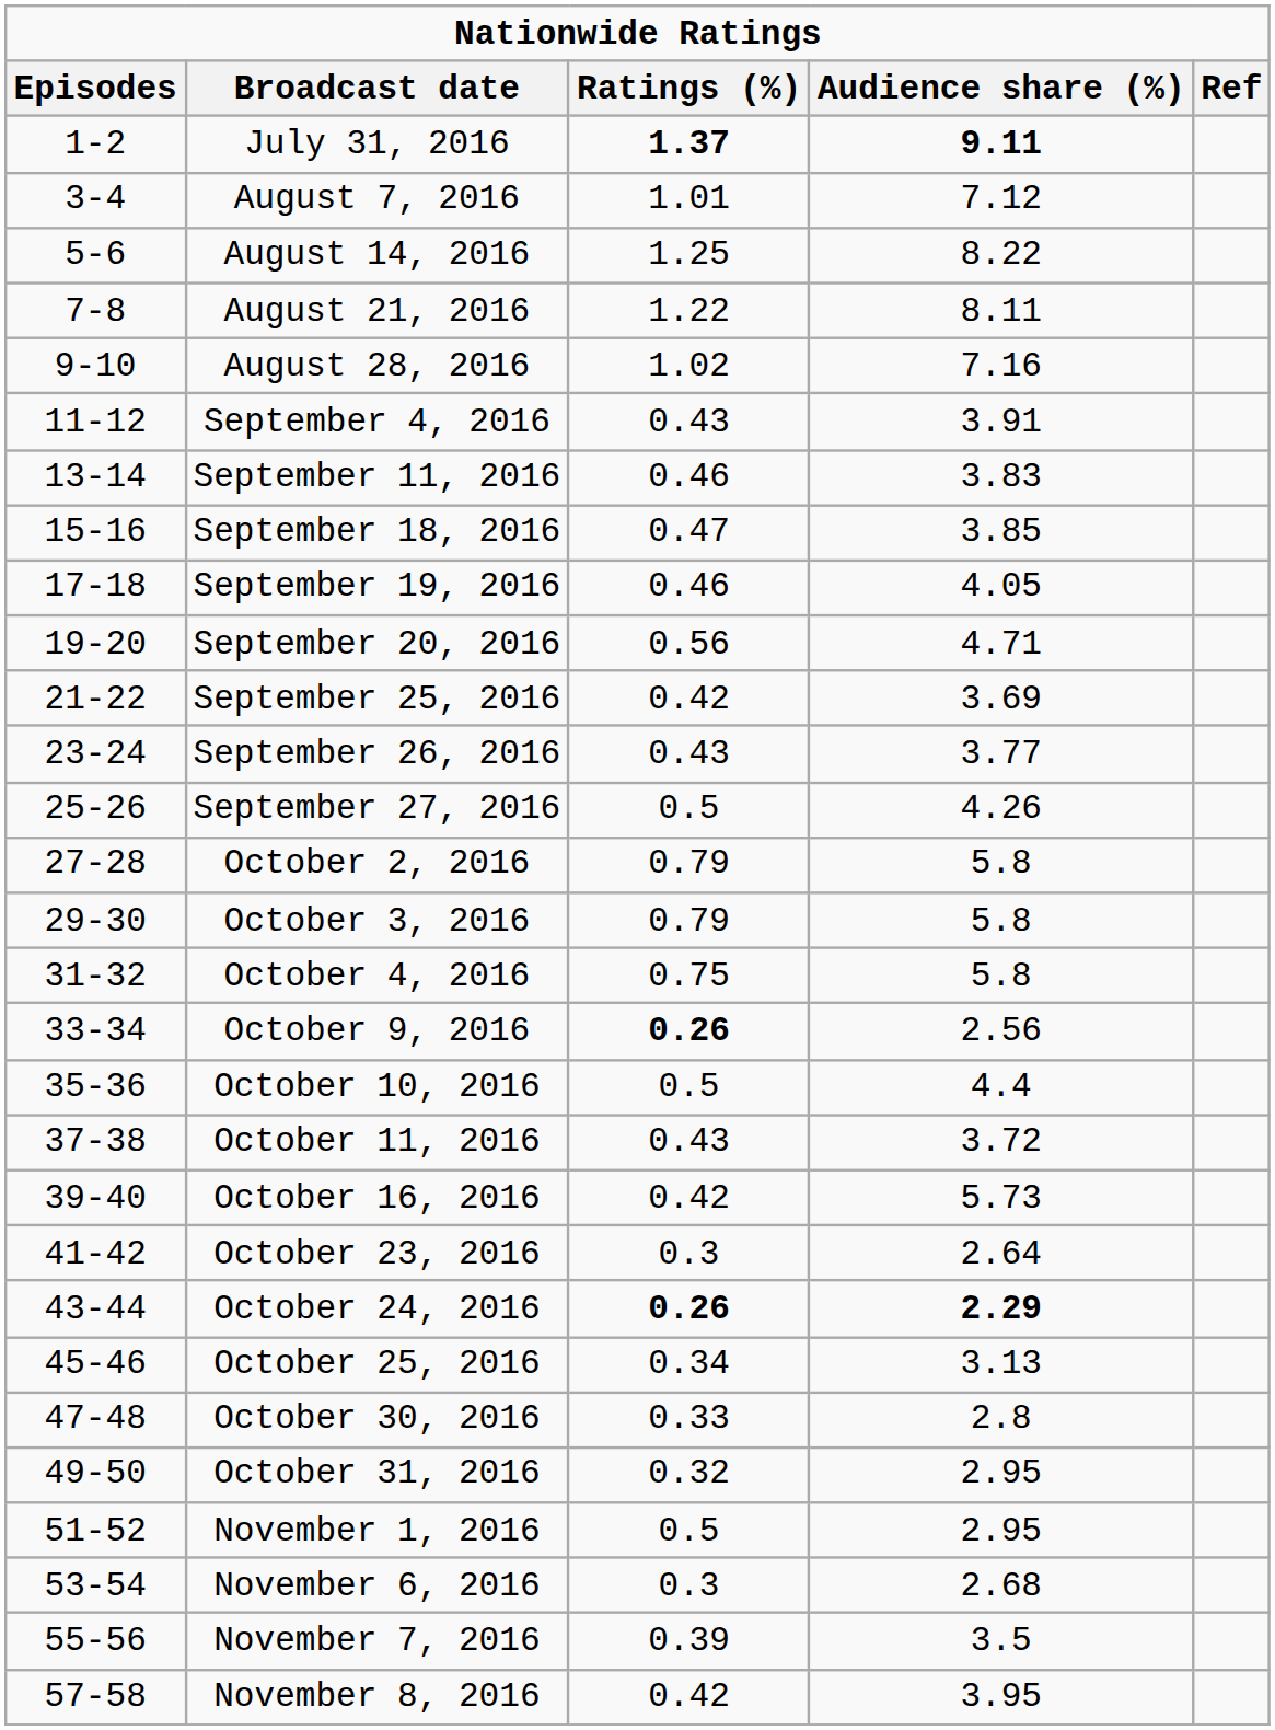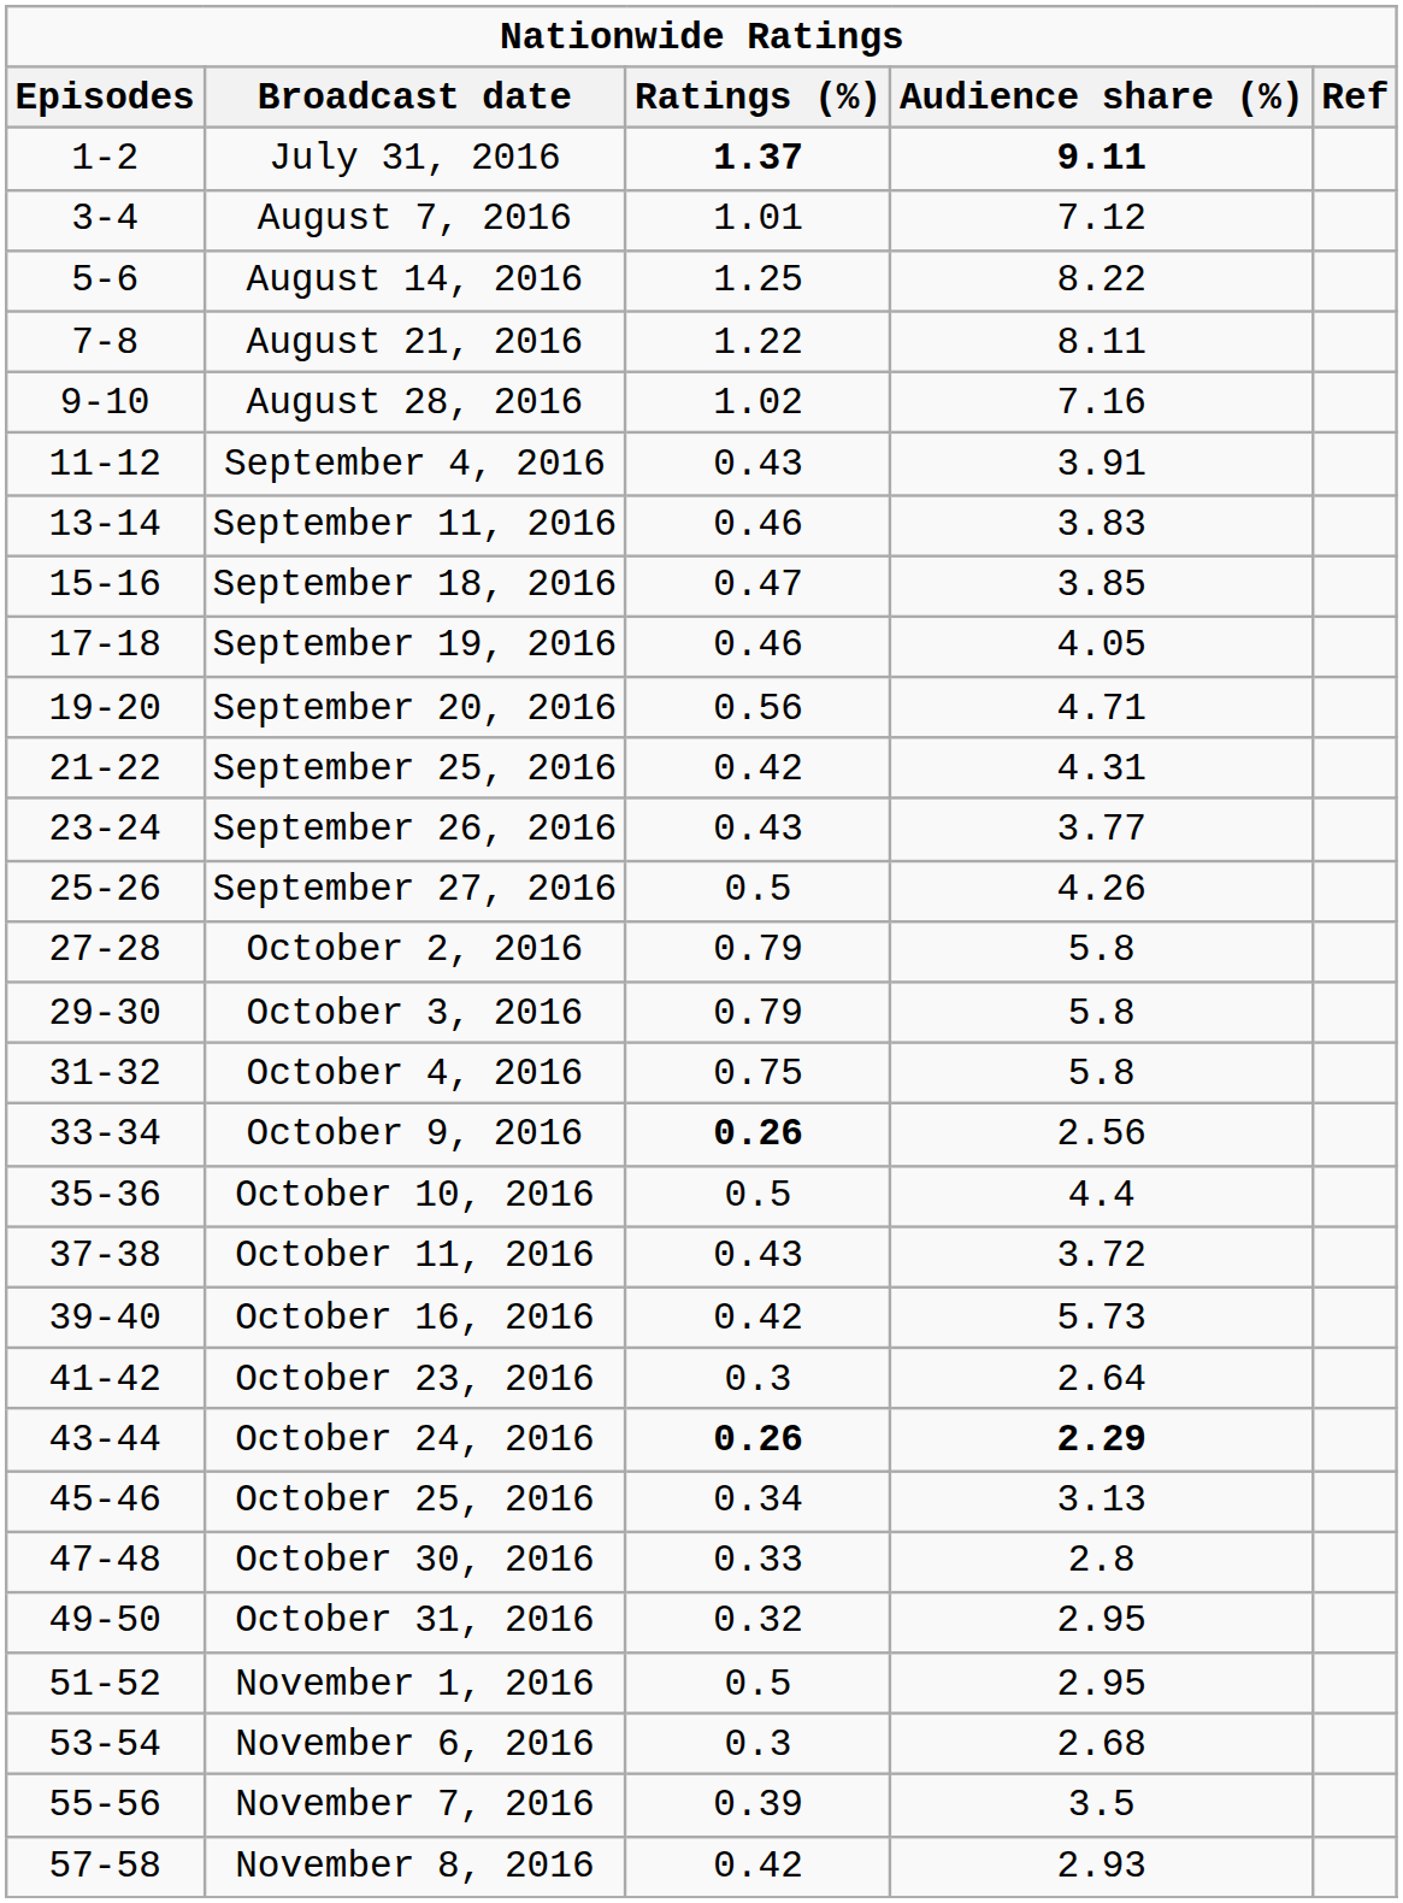September 25, 2016 | Audience share (%): 3.69 -> 4.31
November 8, 2016 | Audience share (%): 3.95 -> 2.93
